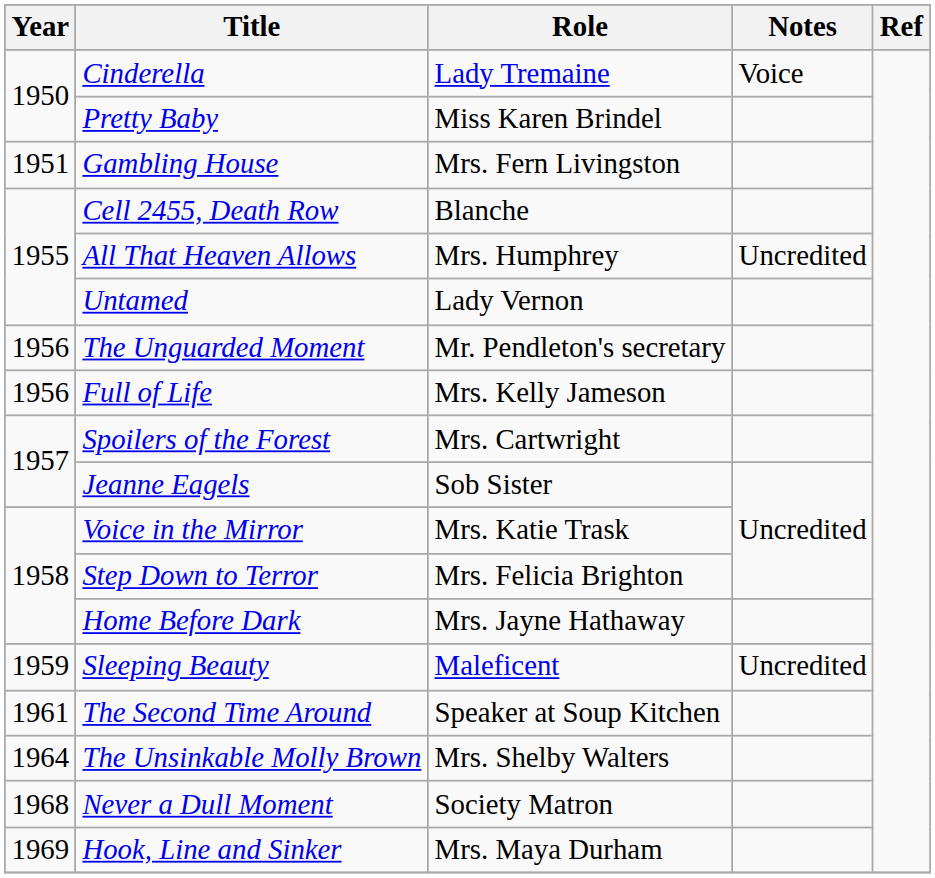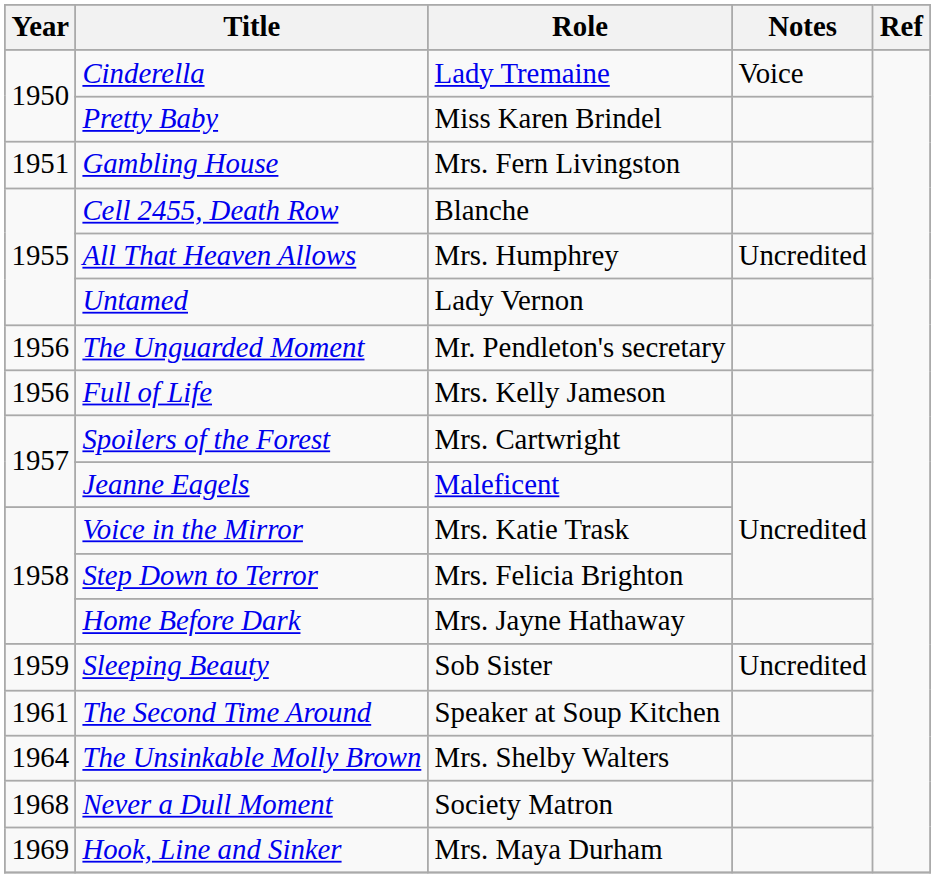Jeanne Eagels | Role: Sob Sister -> Maleficent
Sleeping Beauty | Role: Maleficent -> Sob Sister
